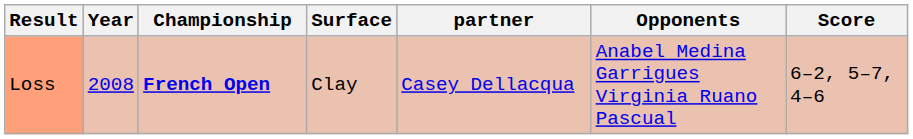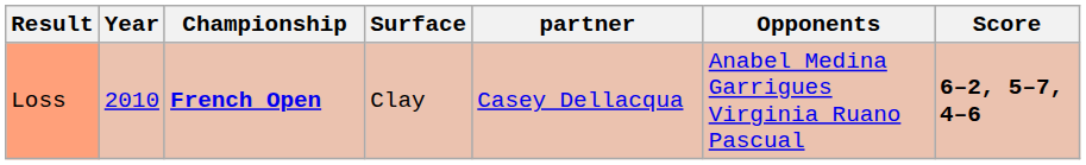Loss | Year: 2008 -> 2010
Loss | Score: normal -> bold
